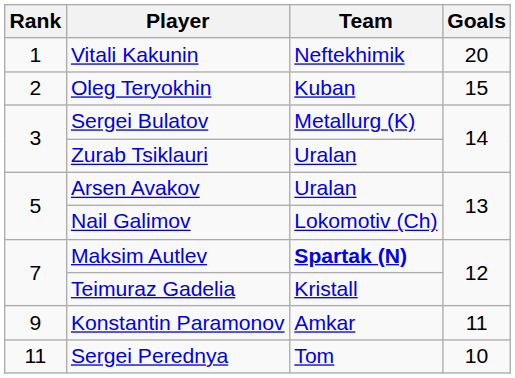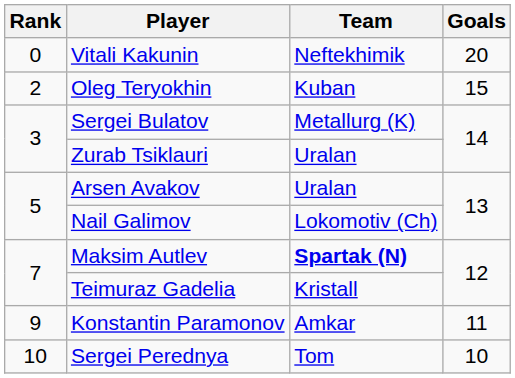Vitali Kakunin | Rank: 1 -> 0
Sergei Perednya | Rank: 11 -> 10
